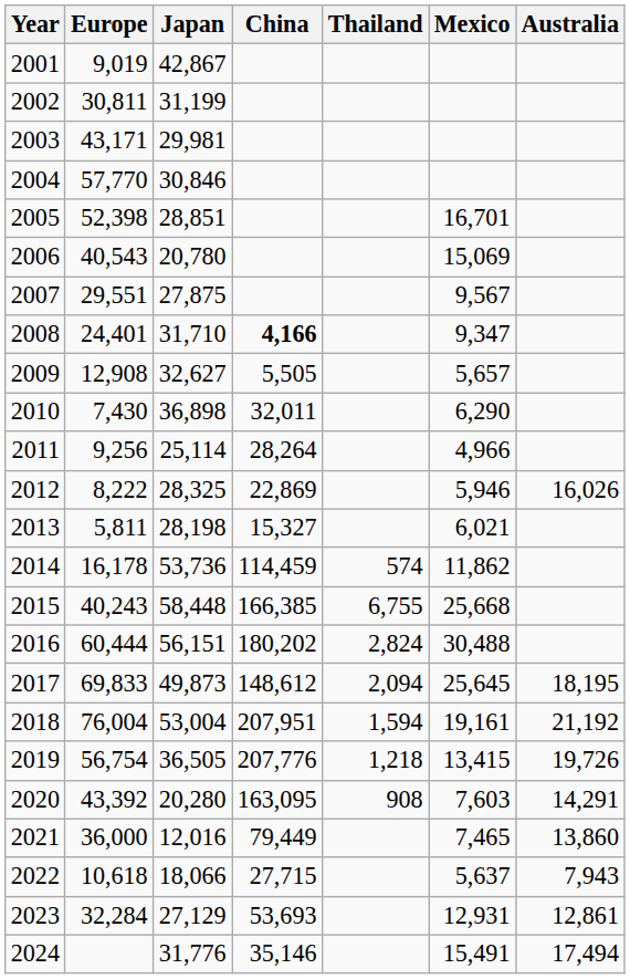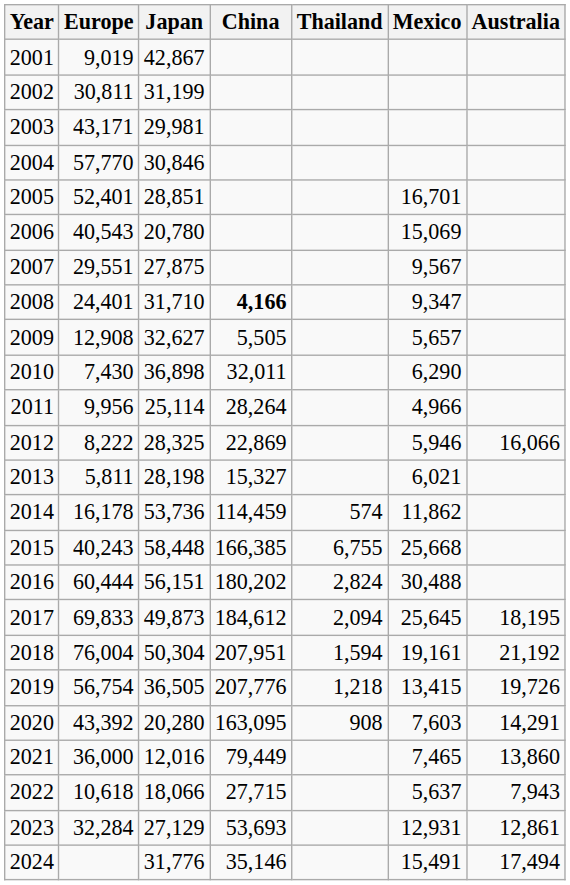2005 | Europe: 52,398 -> 52,401
2011 | Europe: 9,256 -> 9,956
2012 | Australia: 16,026 -> 16,066
2017 | China: 148,612 -> 184,612
2018 | Japan: 53,004 -> 50,304
